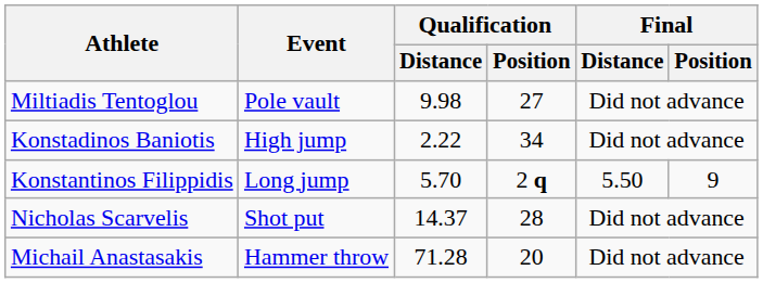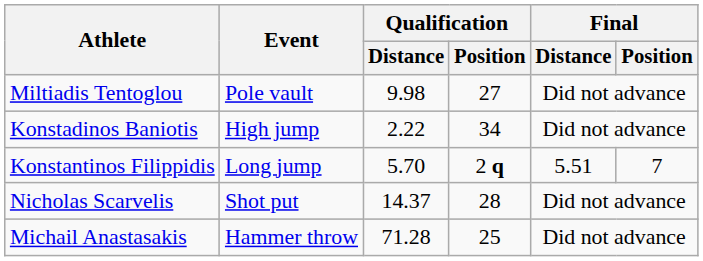Konstantinos Filippidis | Final / Distance: 5.50 -> 5.51
Konstantinos Filippidis | Final / Position: 9 -> 7
Michail Anastasakis | Qualification / Position: 20 -> 25
